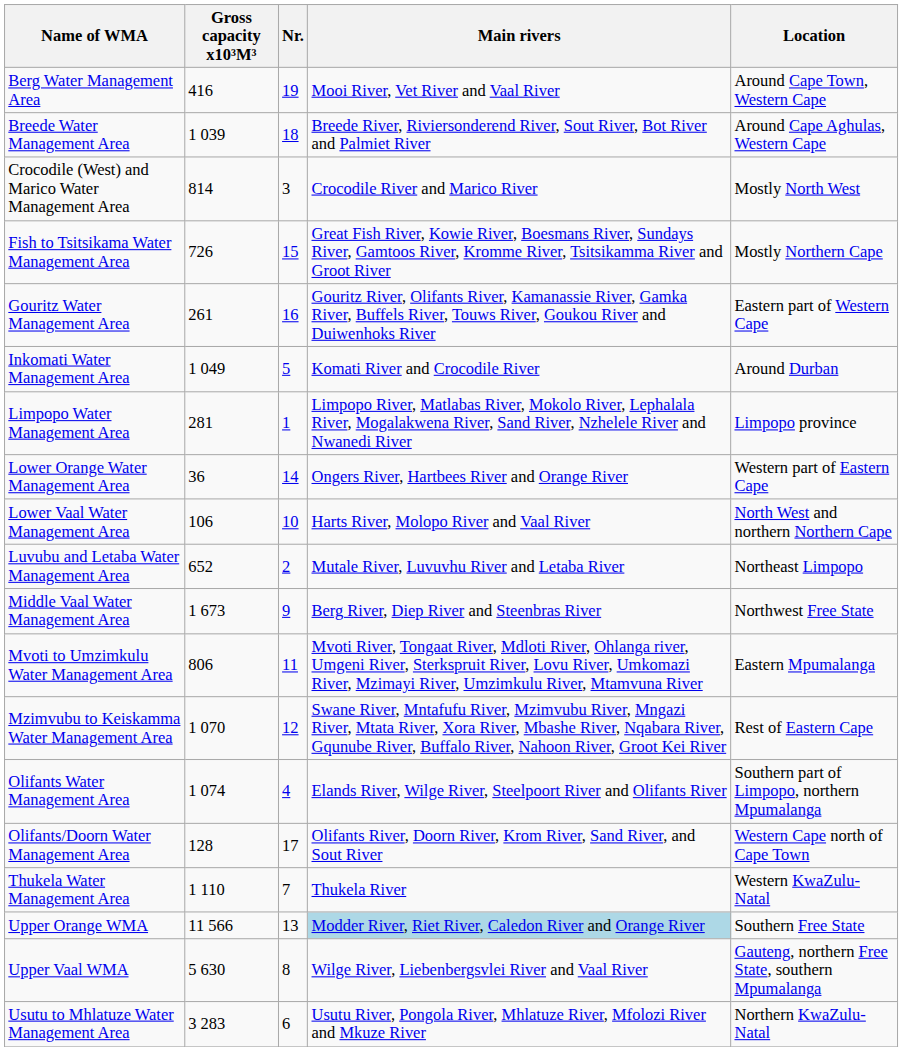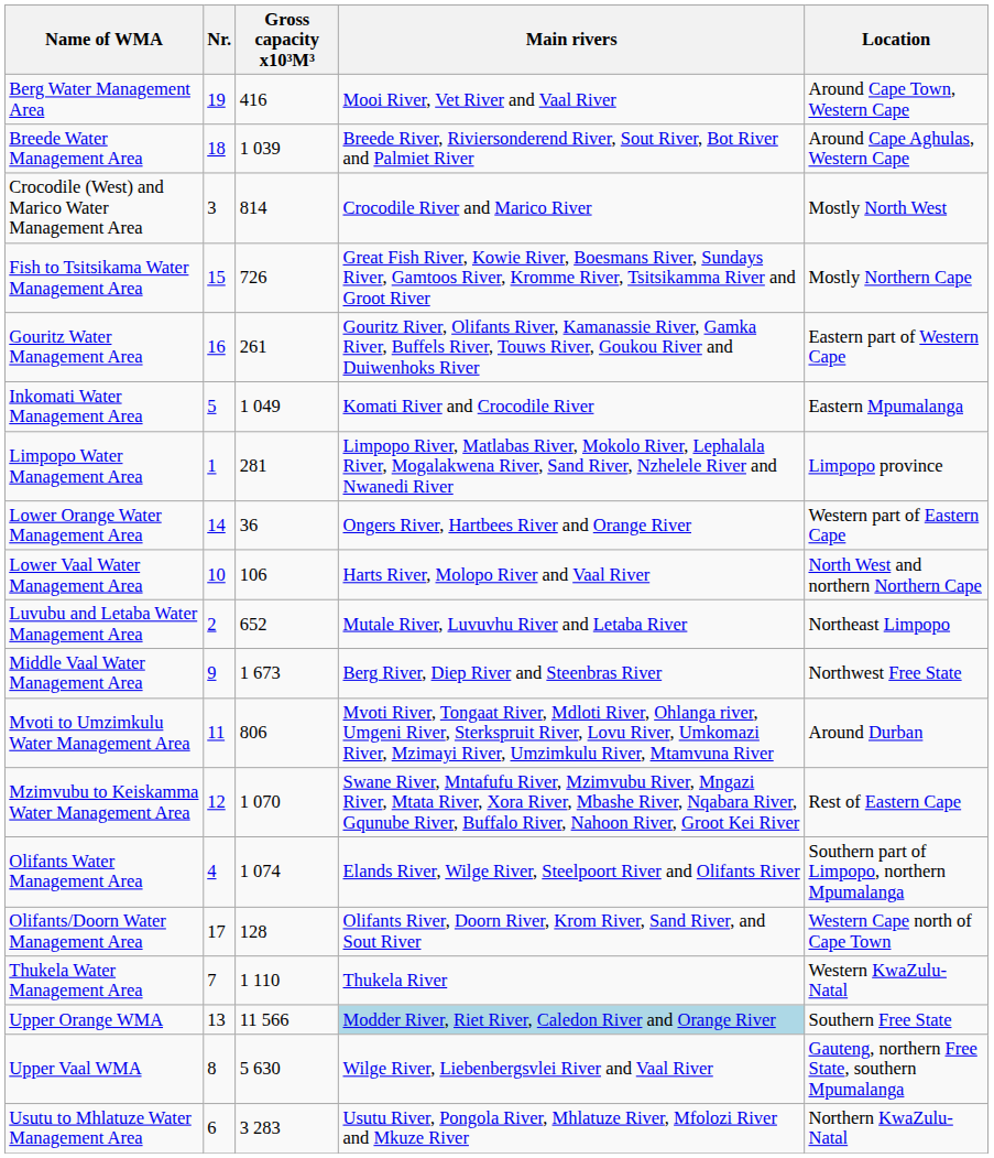columns swapped: Gross capacity x10³M³ <-> Nr.
Inkomati Water Management Area | Location: Around Durban -> Eastern Mpumalanga
Mvoti to Umzimkulu Water Management Area | Location: Eastern Mpumalanga -> Around Durban
